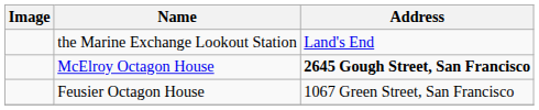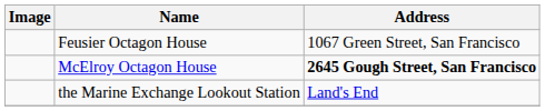rows swapped: Feusier Octagon House <-> the Marine Exchange Lookout Station
